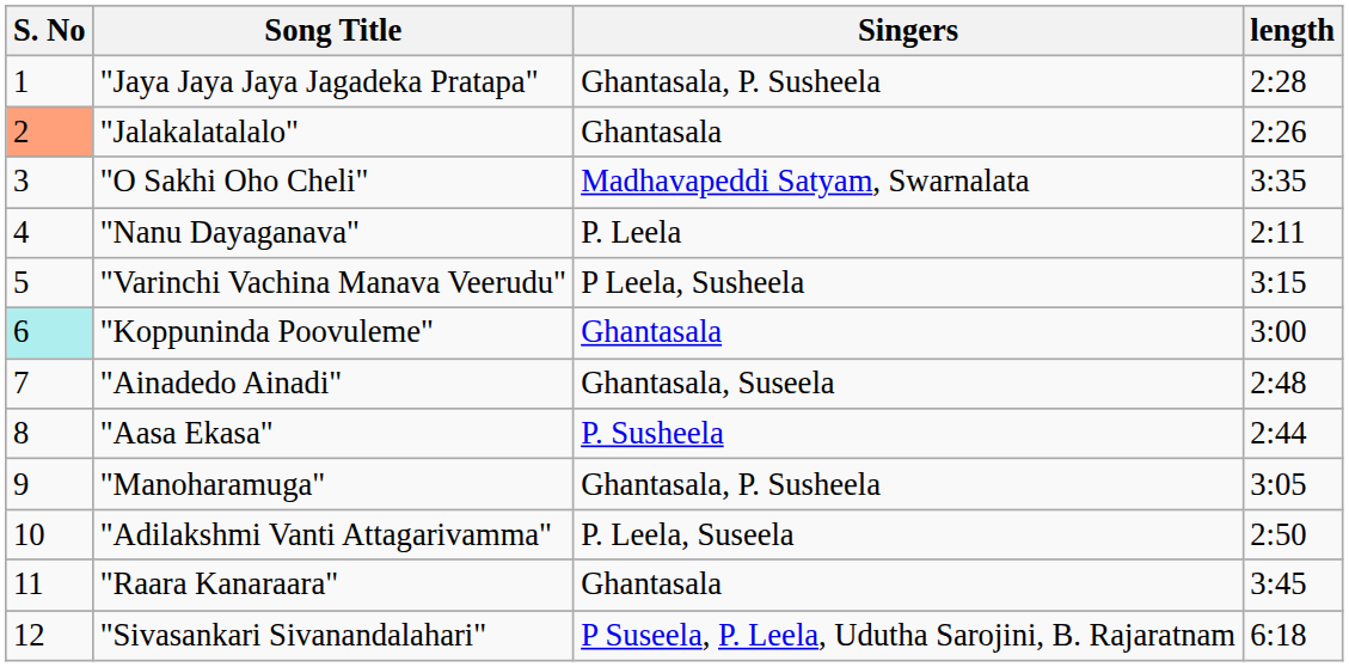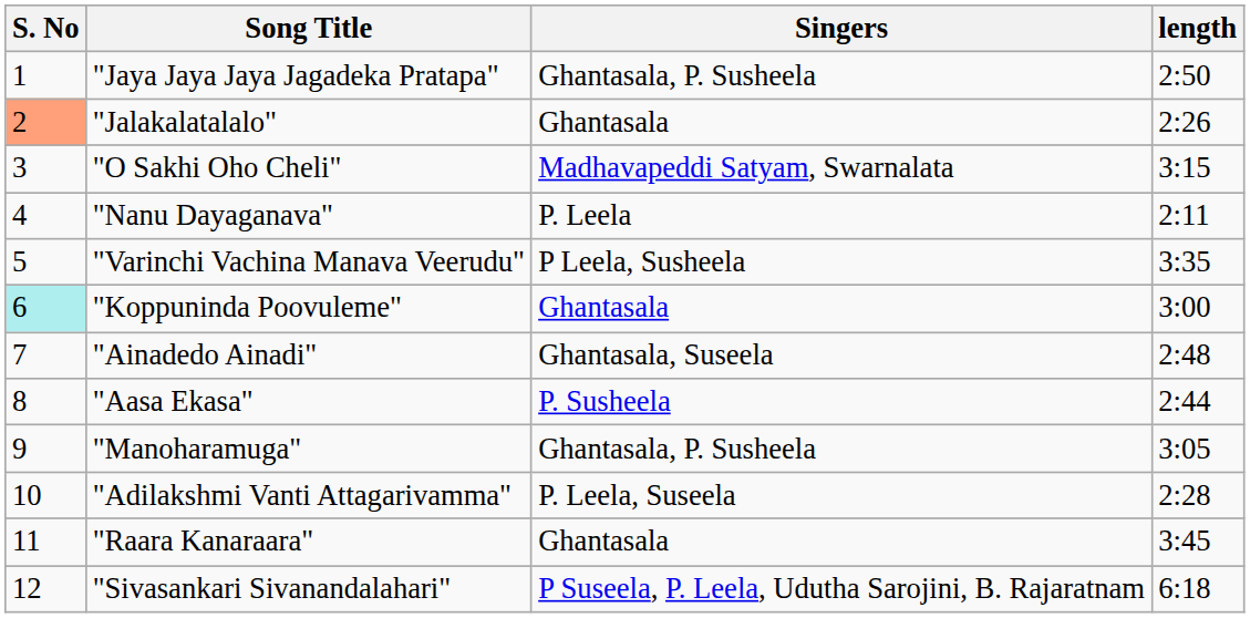"Jaya Jaya Jaya Jagadeka Pratapa" | length: 2:28 -> 2:50
"O Sakhi Oho Cheli" | length: 3:35 -> 3:15
"Varinchi Vachina Manava Veerudu" | length: 3:15 -> 3:35
"Adilakshmi Vanti Attagarivamma" | length: 2:50 -> 2:28
